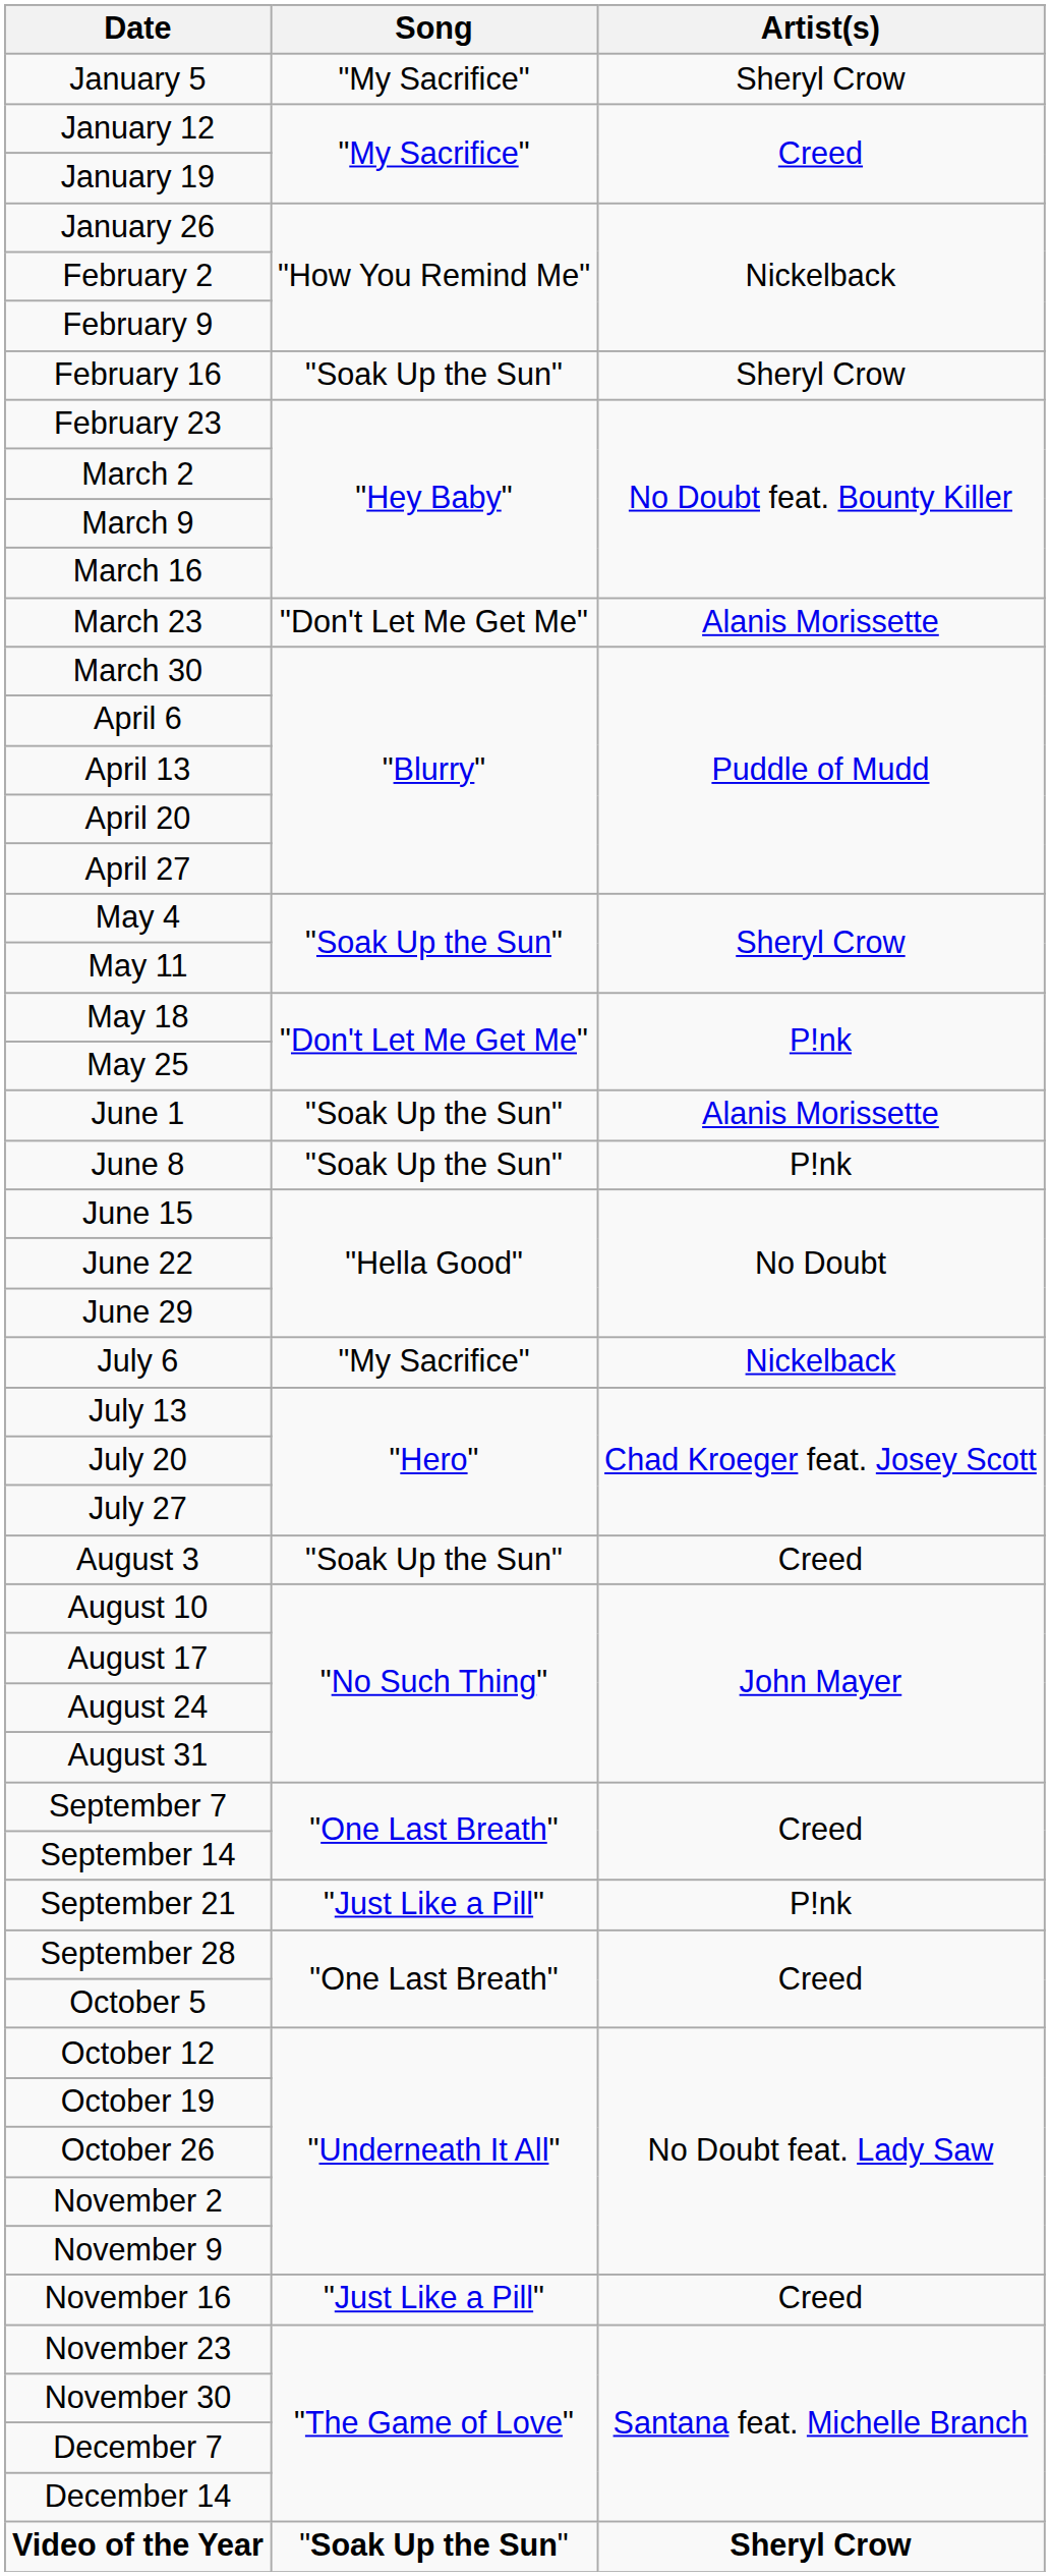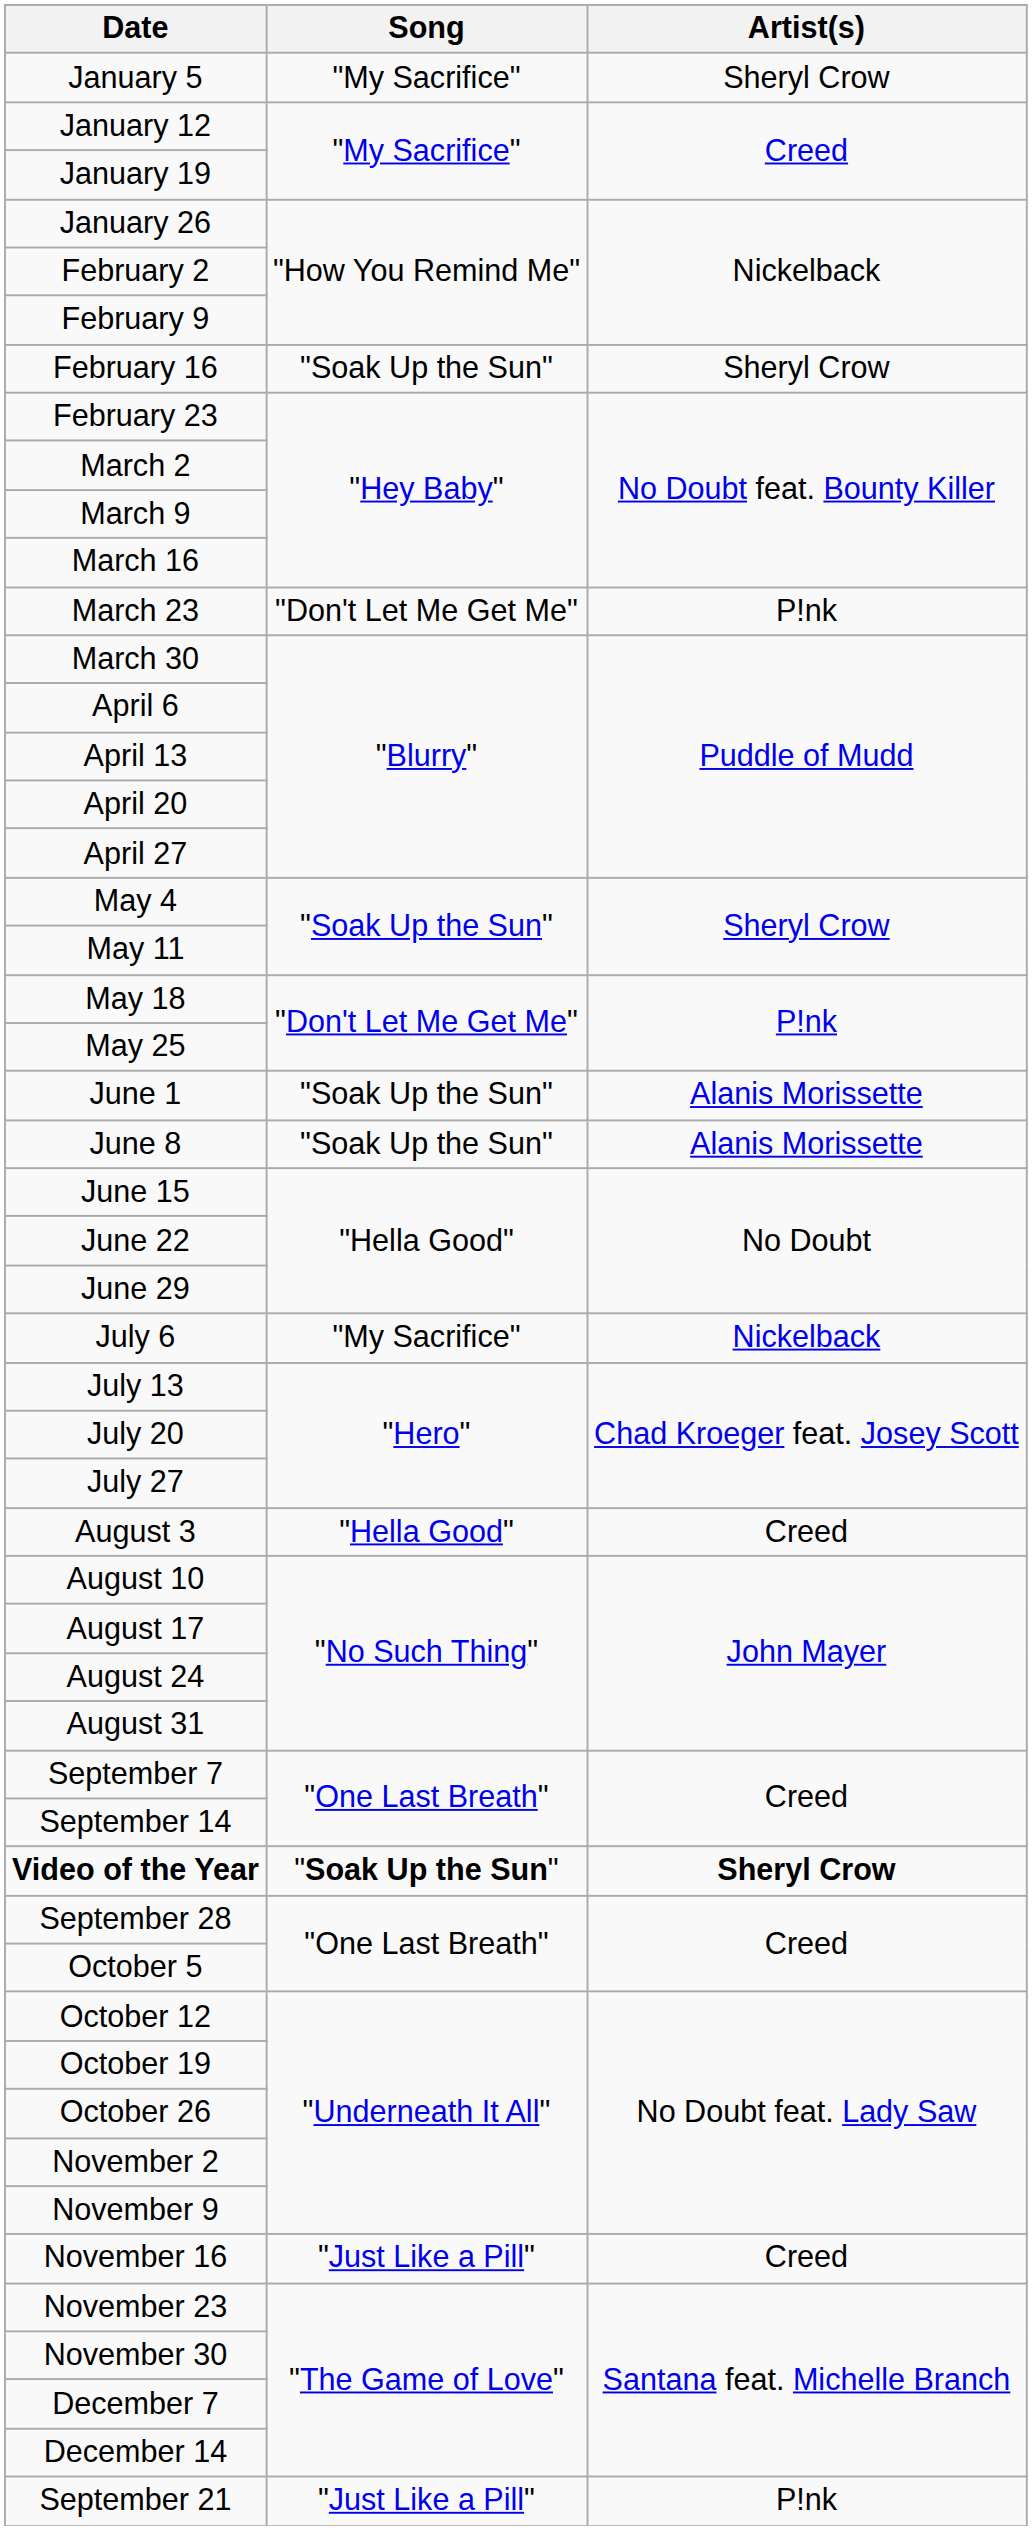March 23 | Artist(s): Alanis Morissette -> P!nk
June 8 | Artist(s): P!nk -> Alanis Morissette
August 3 | Song: "Soak Up the Sun" -> "Hella Good"
rows swapped: September 21 <-> Video of the Year
